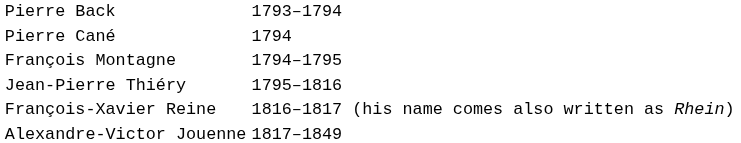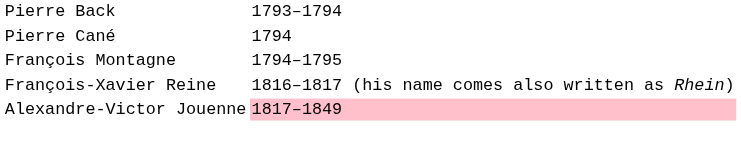- row: Jean-Pierre Thiéry | 1795–1816
Alexandre-Victor Jouenne | column 2: no background -> pink background
